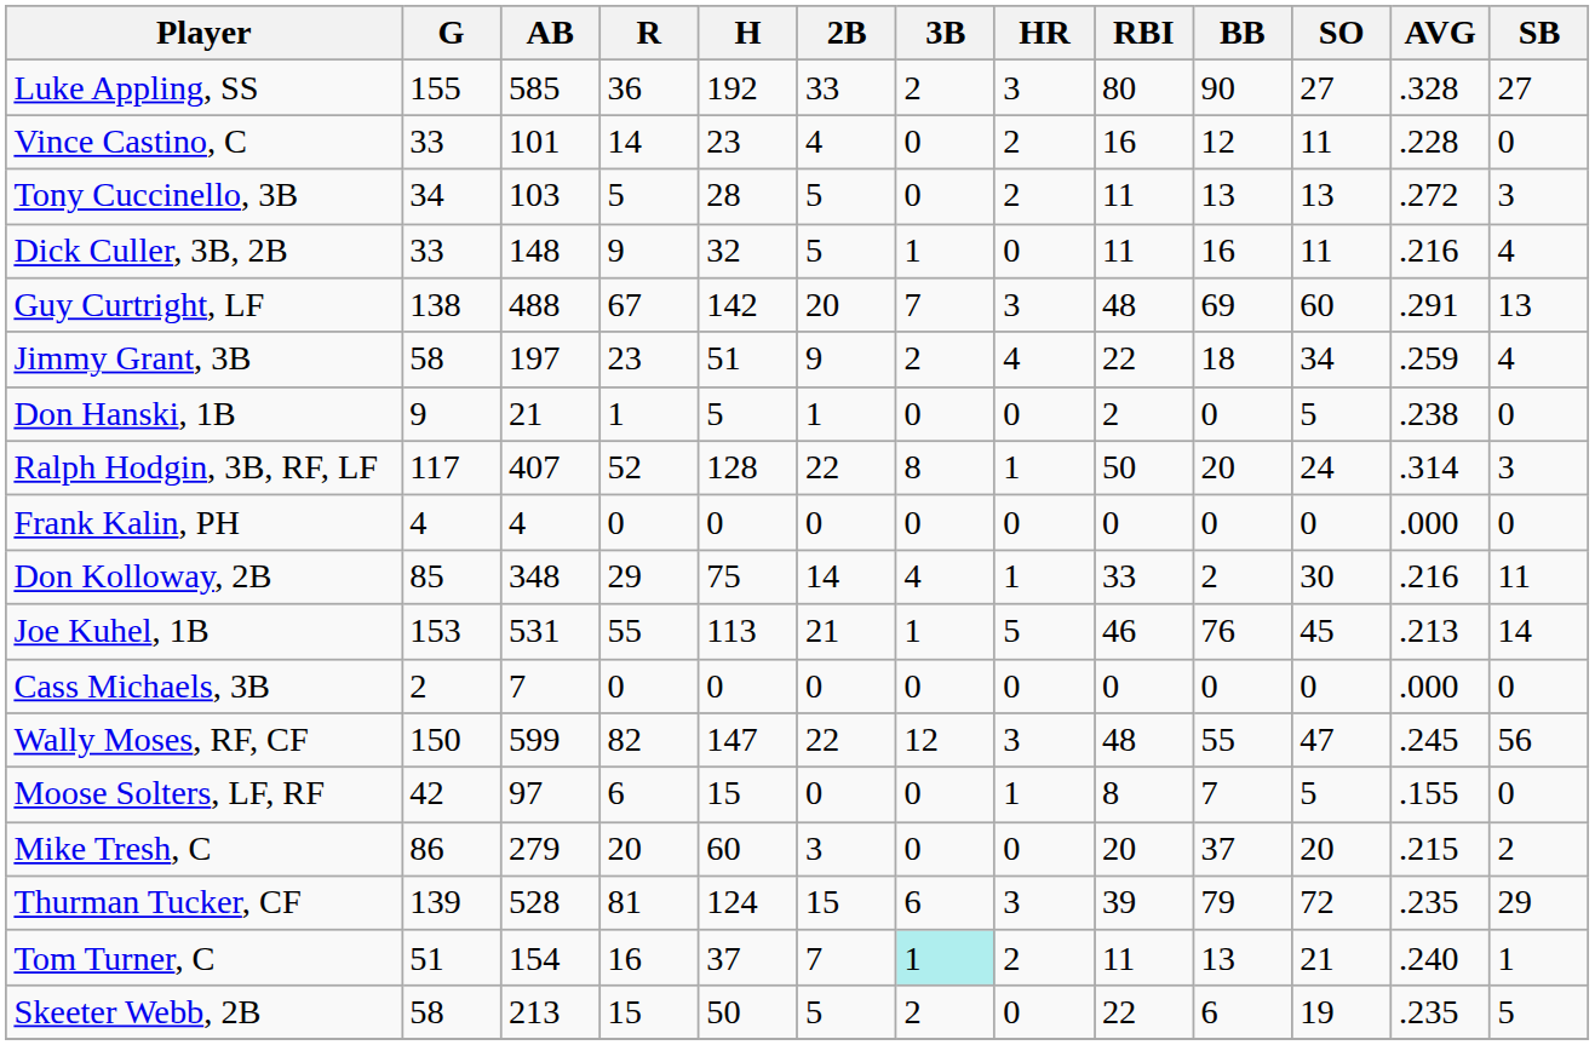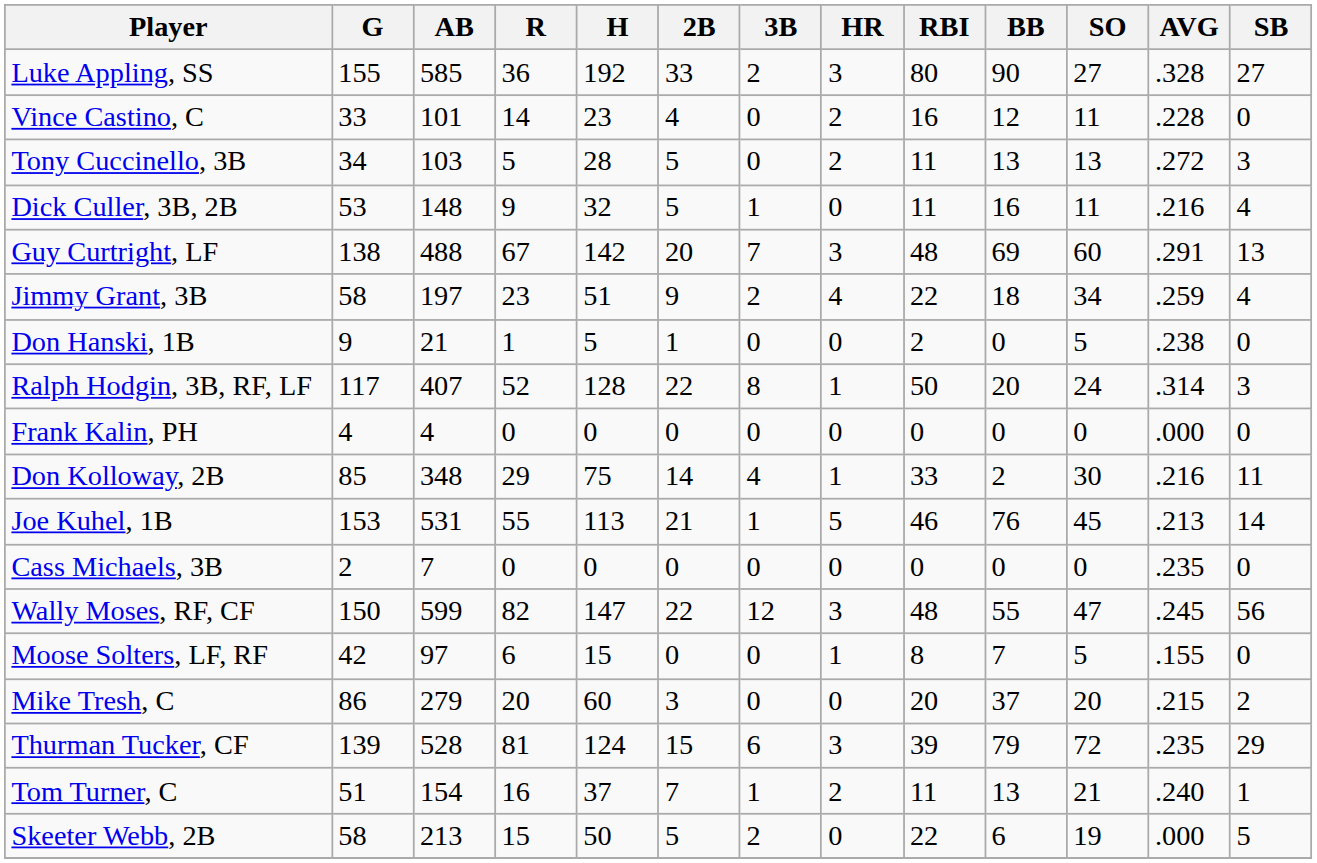Dick Culler, 3B, 2B | G: 33 -> 53
Cass Michaels, 3B | AVG: .000 -> .235
Tom Turner, C | 3B: paleturquoise background -> no background
Skeeter Webb, 2B | AVG: .235 -> .000
